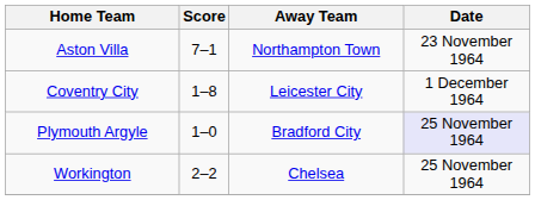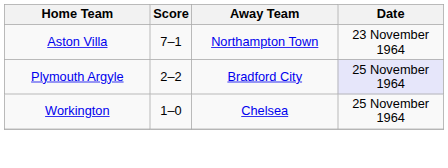- row: Coventry City | 1–8 | Leicester City | 1 December 1964
Plymouth Argyle | Score: 1–0 -> 2–2
Workington | Score: 2–2 -> 1–0
